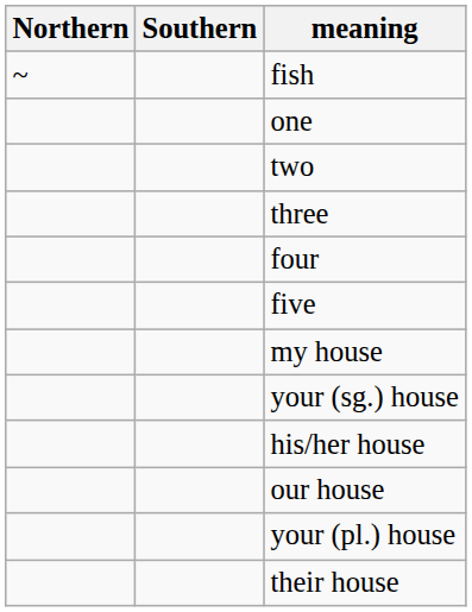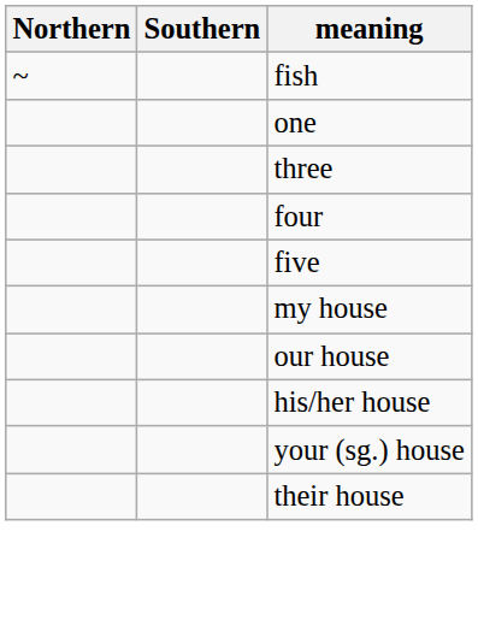- row: two
rows swapped: your (sg.) house <-> our house
- row: your (pl.) house
